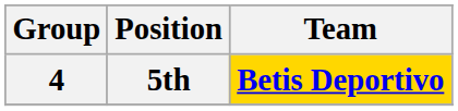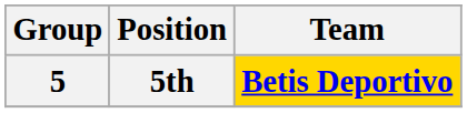5th | Group: 4 -> 5
